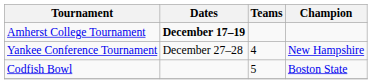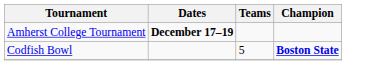- row: Yankee Conference Tournament | December 27–28 | 4 | New Hampshire
Codfish Bowl | Champion: normal -> bold
